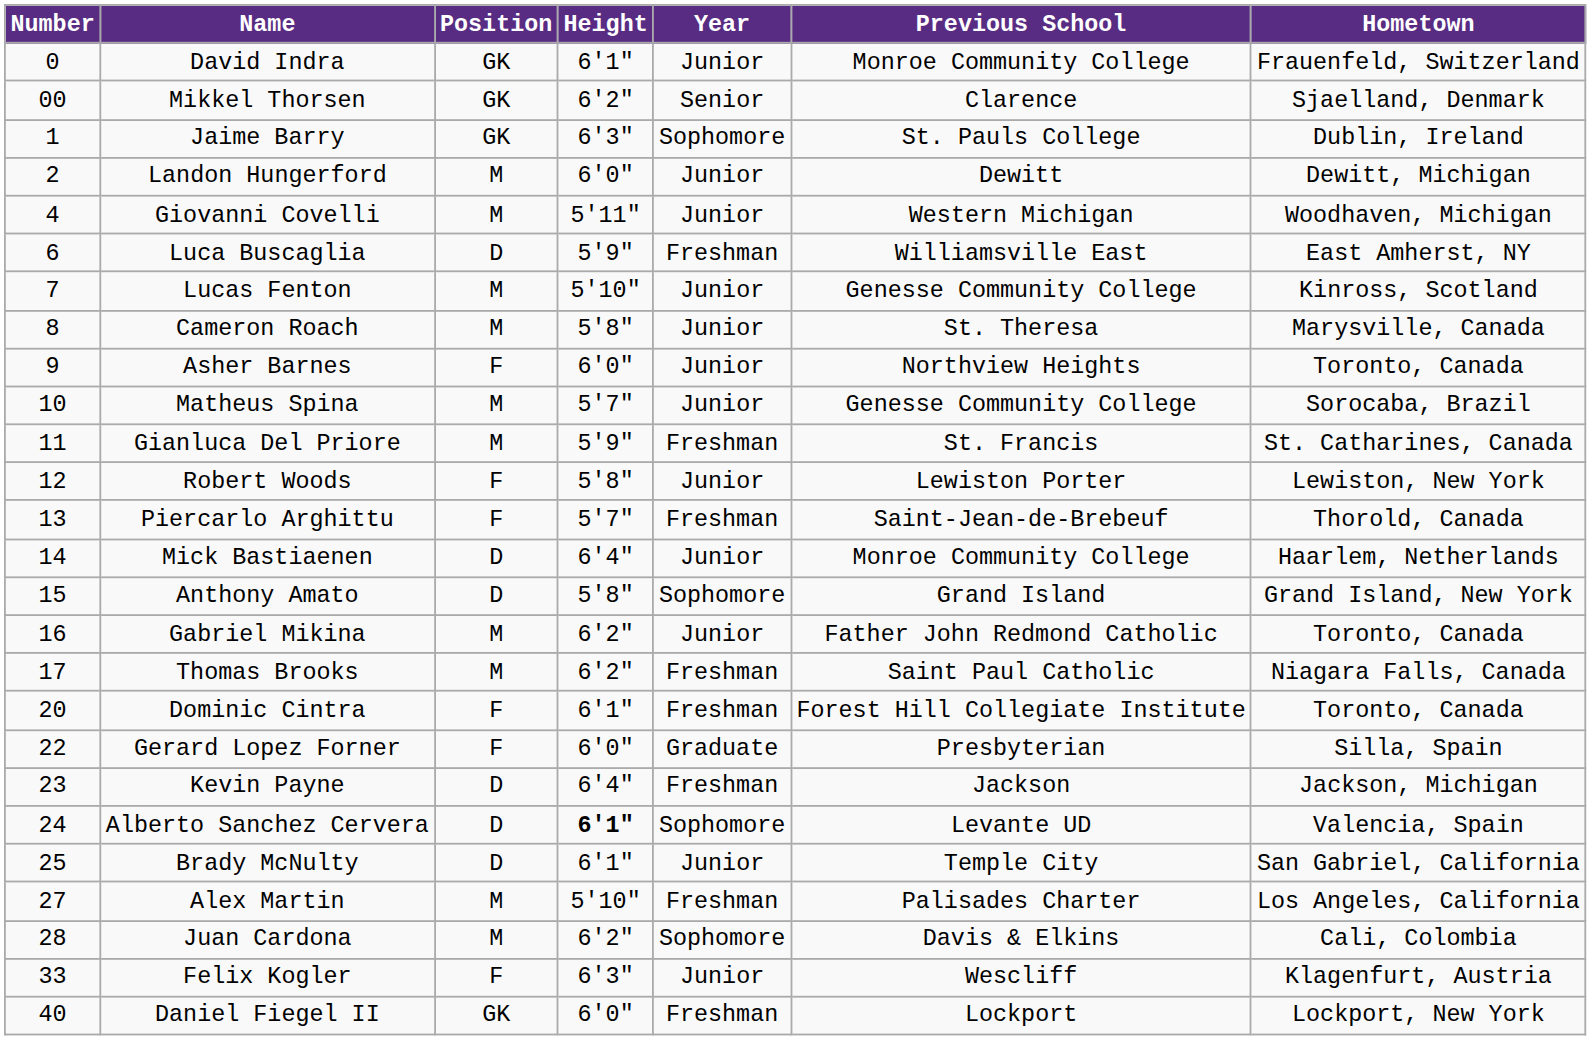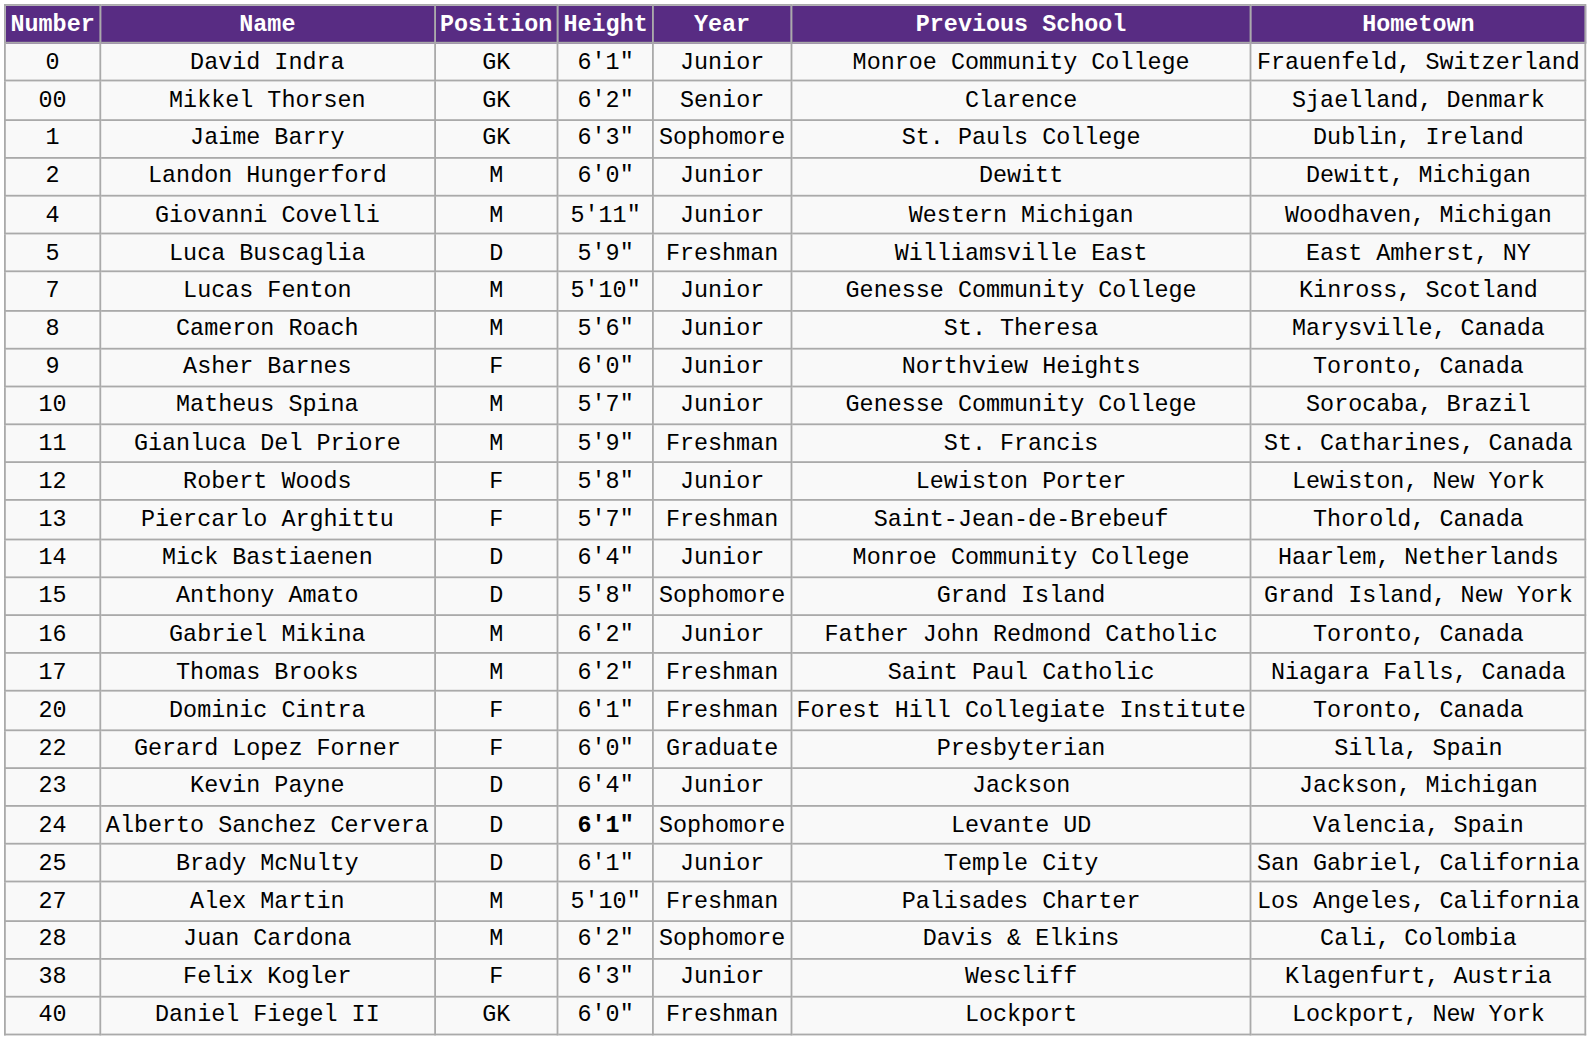Luca Buscaglia | Number: 6 -> 5
Cameron Roach | Height: 5'8" -> 5'6"
Kevin Payne | Year: Freshman -> Junior
Felix Kogler | Number: 33 -> 38
